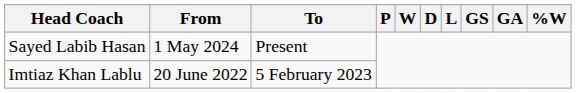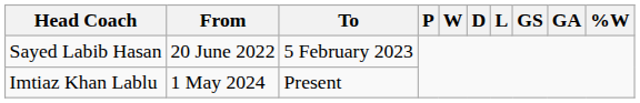Sayed Labib Hasan | From: 1 May 2024 -> 20 June 2022
Sayed Labib Hasan | To: Present -> 5 February 2023
Imtiaz Khan Lablu | From: 20 June 2022 -> 1 May 2024
Imtiaz Khan Lablu | To: 5 February 2023 -> Present
